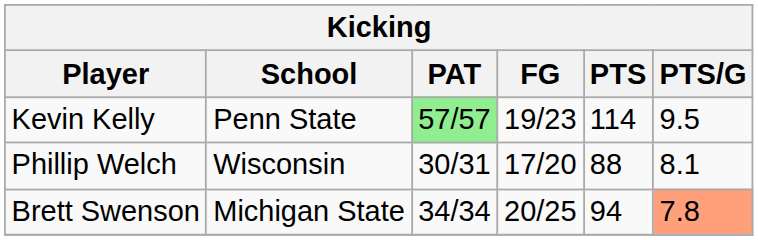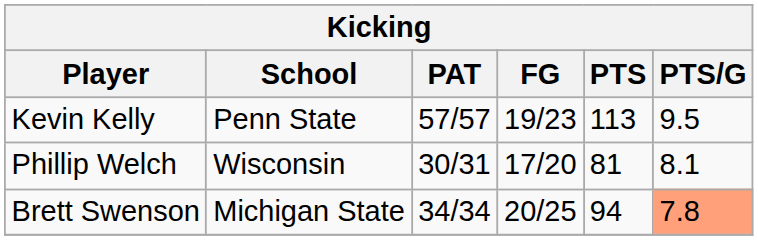Kevin Kelly | PAT: lightgreen background -> no background
Kevin Kelly | PTS: 114 -> 113
Phillip Welch | PTS: 88 -> 81
